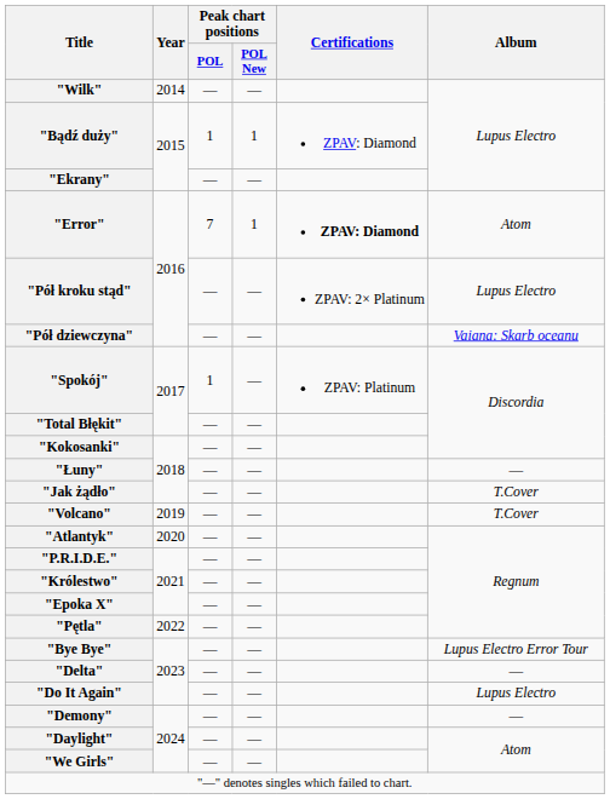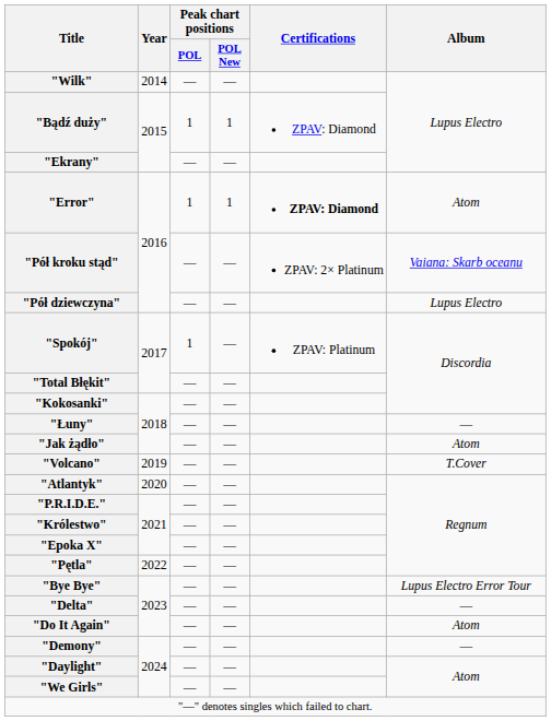"Error" | Peak chart positions / POL: 7 -> 1
"Pół kroku stąd" | Album: Lupus Electro -> Vaiana: Skarb oceanu
"Pół dziewczyna" | Album: Vaiana: Skarb oceanu -> Lupus Electro
"Jak żądło" | Album: T.Cover -> Atom
"Do It Again" | Album: Lupus Electro -> Atom
